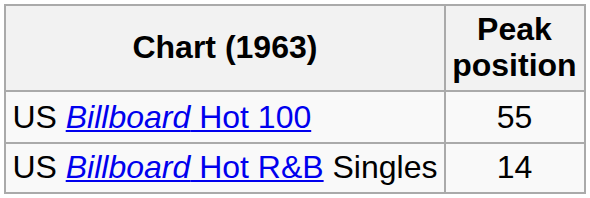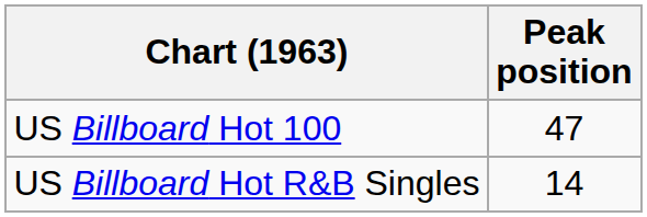US Billboard Hot 100 | Peak position: 55 -> 47
